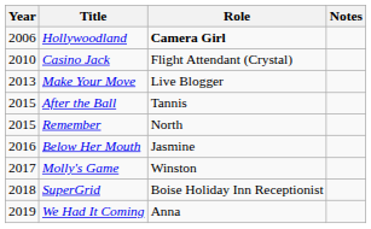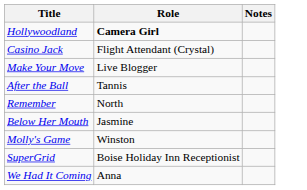- column: Year | 2006 | 2010 | 2013 | 2015 | 2015 | 2016 | 2017 | 2018 | 2019
